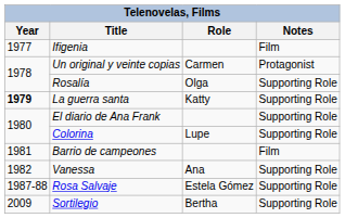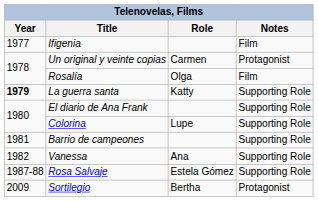Rosalía | Notes: Supporting Role -> Film
Barrio de campeones | Notes: Film -> Supporting Role
Sortilegio | Notes: Supporting Role -> Protagonist
